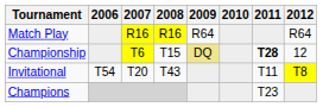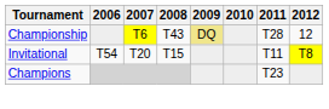- row: Match Play | R16 | R16 | R64 | R64
Championship | 2008: T15 -> T43
Championship | 2011: bold -> normal
Invitational | 2008: T43 -> T15
